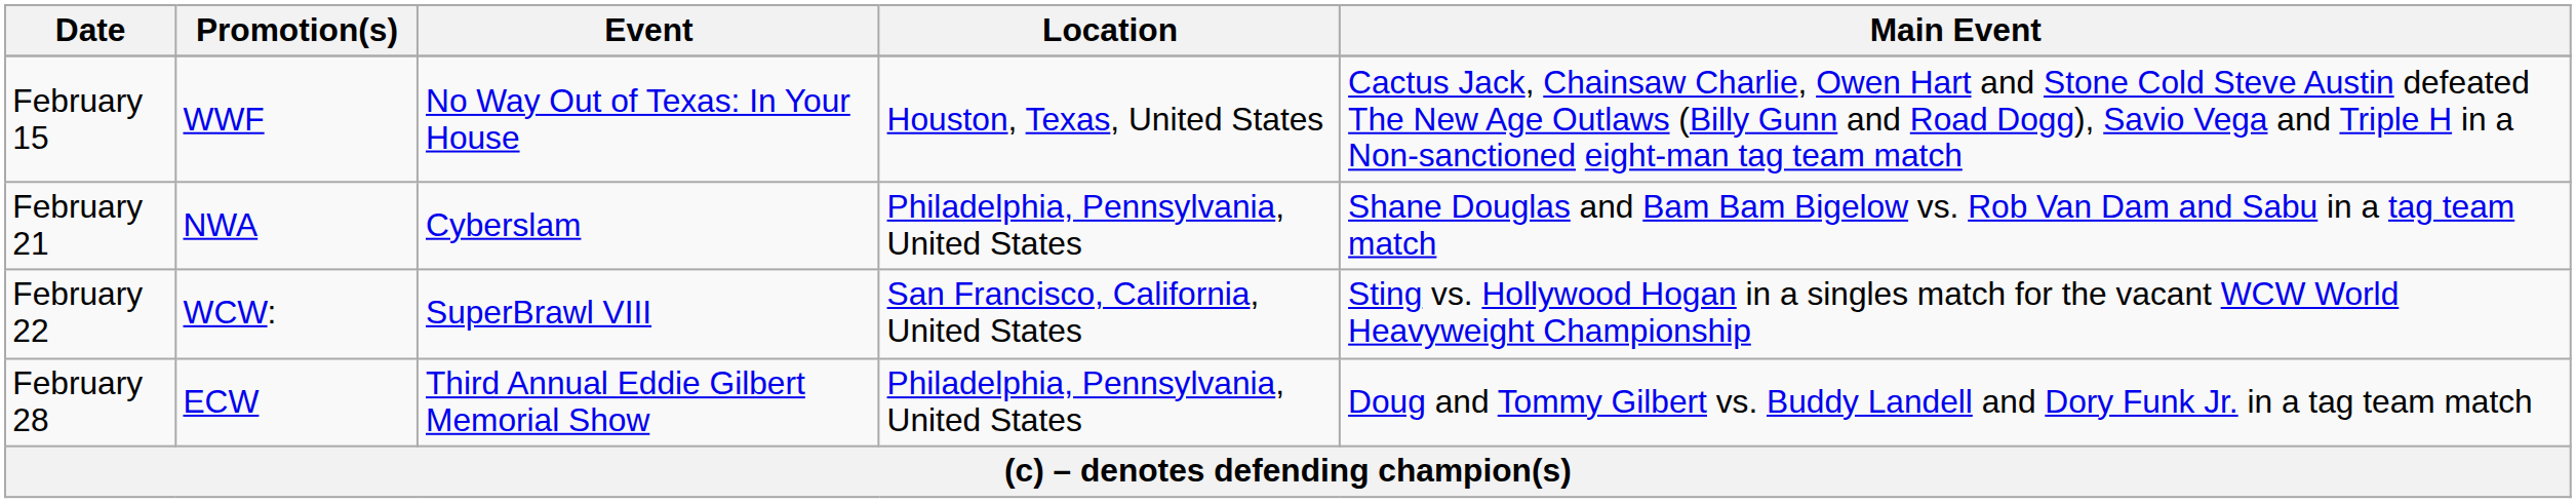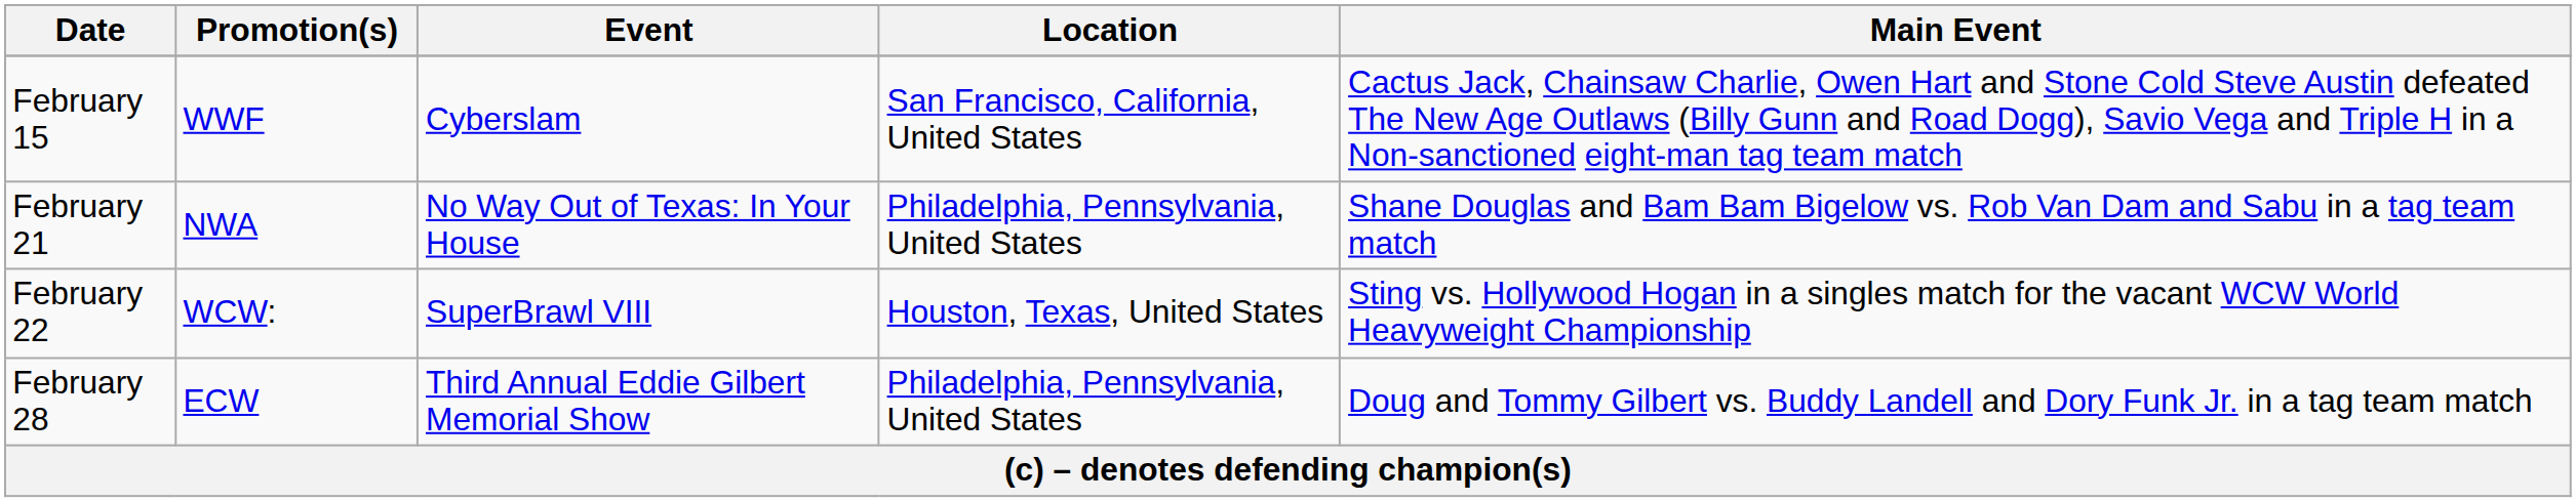February 15 | Event: No Way Out of Texas: In Your House -> Cyberslam
February 15 | Location: Houston, Texas, United States -> San Francisco, California, United States
February 21 | Event: Cyberslam -> No Way Out of Texas: In Your House
February 22 | Location: San Francisco, California, United States -> Houston, Texas, United States
